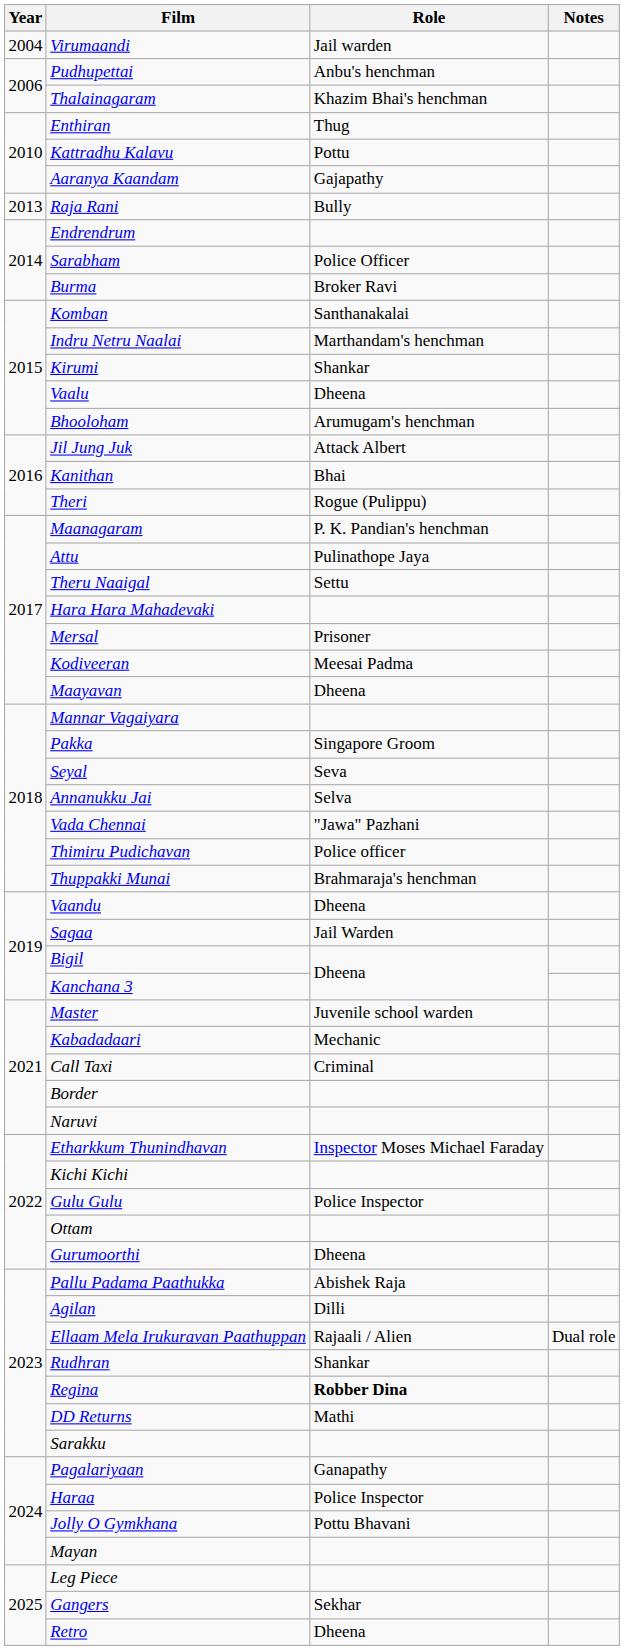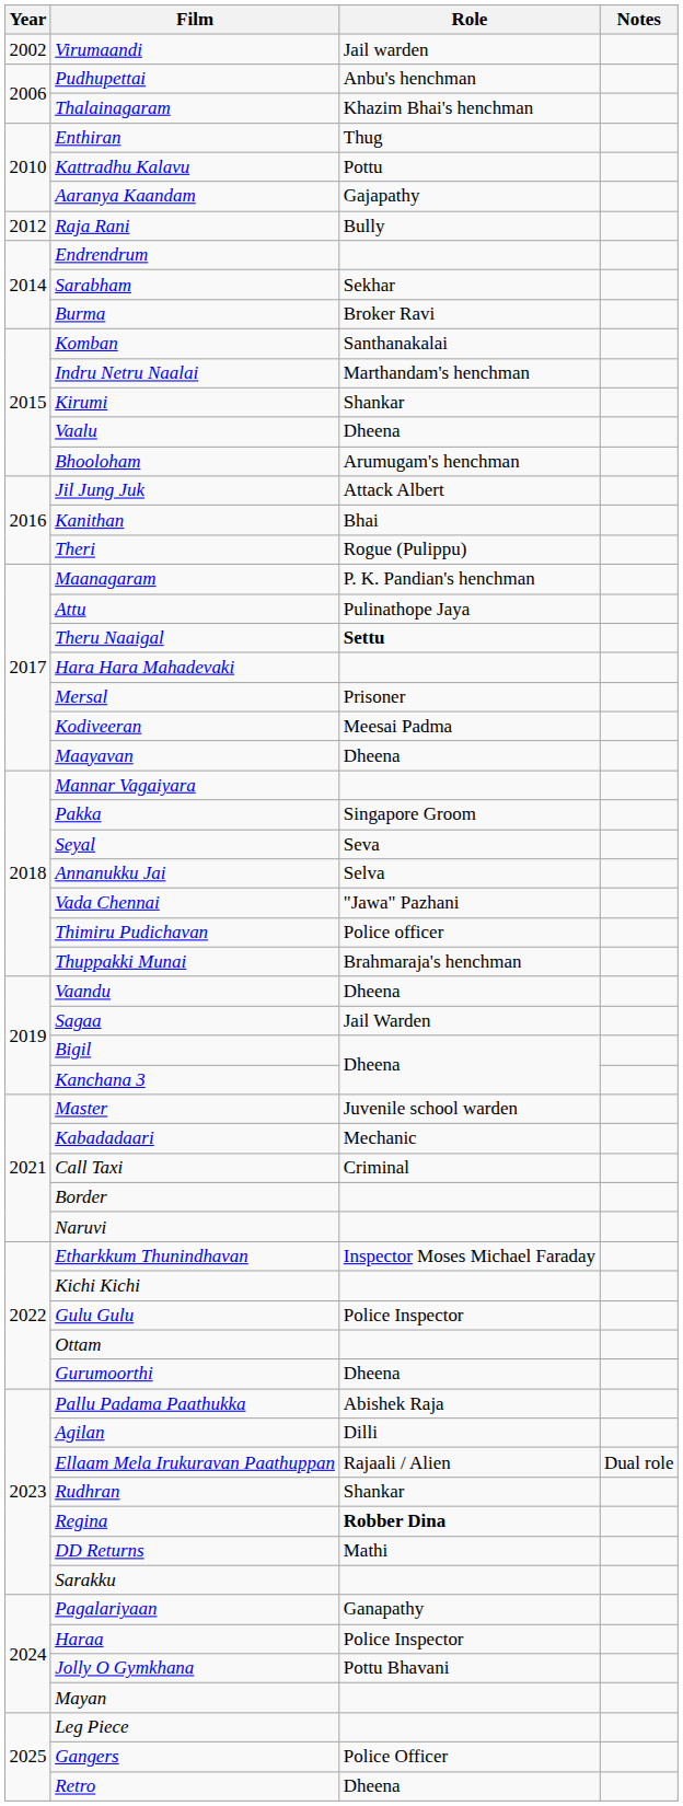Virumaandi | Year: 2004 -> 2002
Raja Rani | Year: 2013 -> 2012
Sarabham | Role: Police Officer -> Sekhar
Theru Naaigal | Role: normal -> bold
Gangers | Role: Sekhar -> Police Officer
